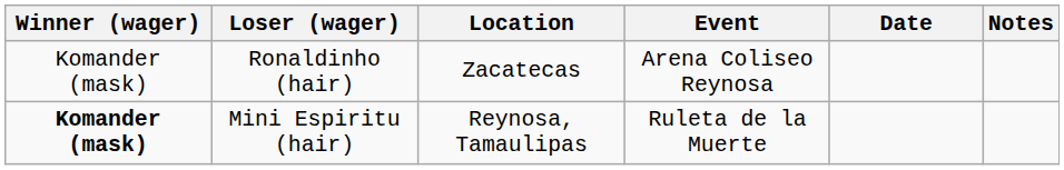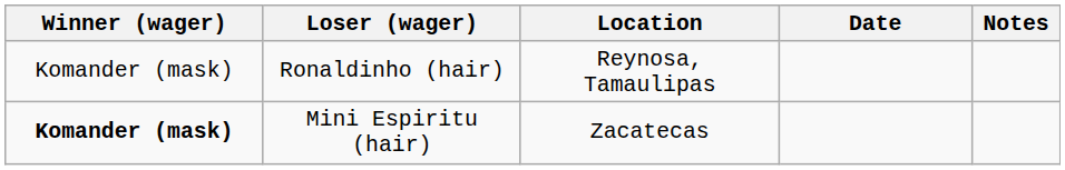- column: Event | Arena Coliseo Reynosa | Ruleta de la Muerte
Ronaldinho (hair) | Location: Zacatecas -> Reynosa, Tamaulipas
Mini Espiritu (hair) | Location: Reynosa, Tamaulipas -> Zacatecas
